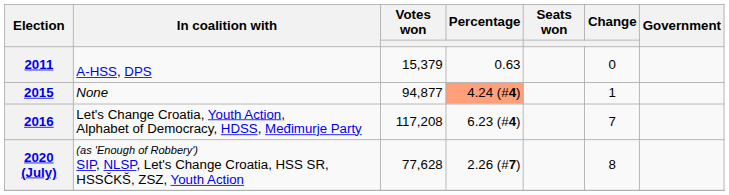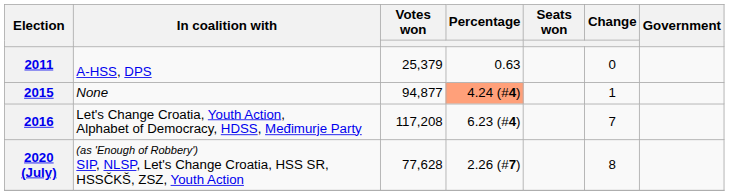2011 | Votes won: 15,379 -> 25,379
